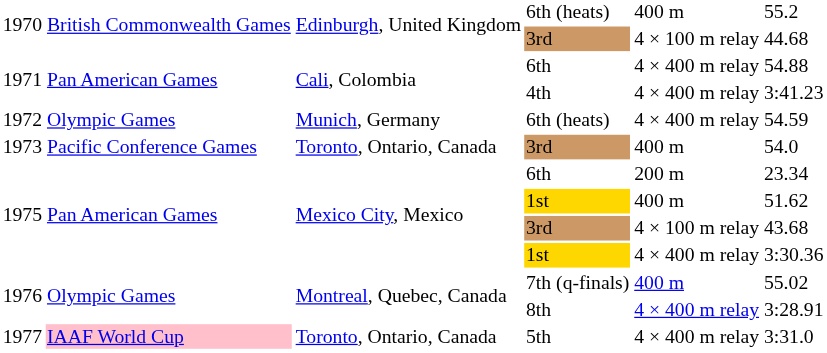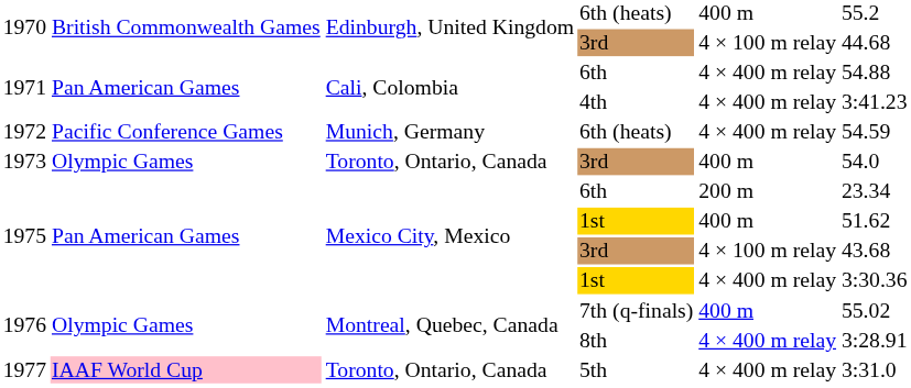1972 / 6th (heats) | column 2: Olympic Games -> Pacific Conference Games
1973 / 3rd | column 2: Pacific Conference Games -> Olympic Games
